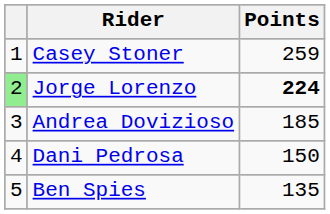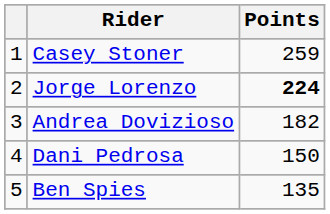Jorge Lorenzo | column 1: lightgreen background -> no background
Andrea Dovizioso | Points: 185 -> 182
